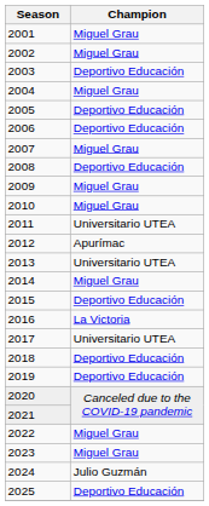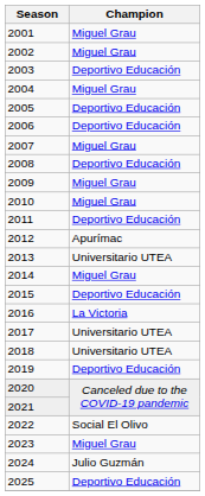2011 | Champion: Universitario UTEA -> Deportivo Educación
2018 | Champion: Deportivo Educación -> Universitario UTEA
2022 | Champion: Miguel Grau -> Social El Olivo
